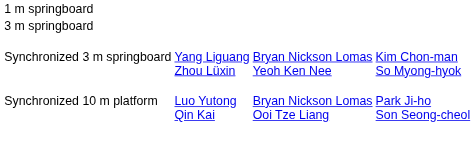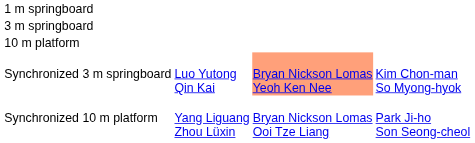+ row: 10 m platform
Synchronized 3 m springboard | column 2: Yang Liguang Zhou Lüxin -> Luo Yutong Qin Kai
Synchronized 3 m springboard | column 3: no background -> lightsalmon background
Synchronized 10 m platform | column 2: Luo Yutong Qin Kai -> Yang Liguang Zhou Lüxin
